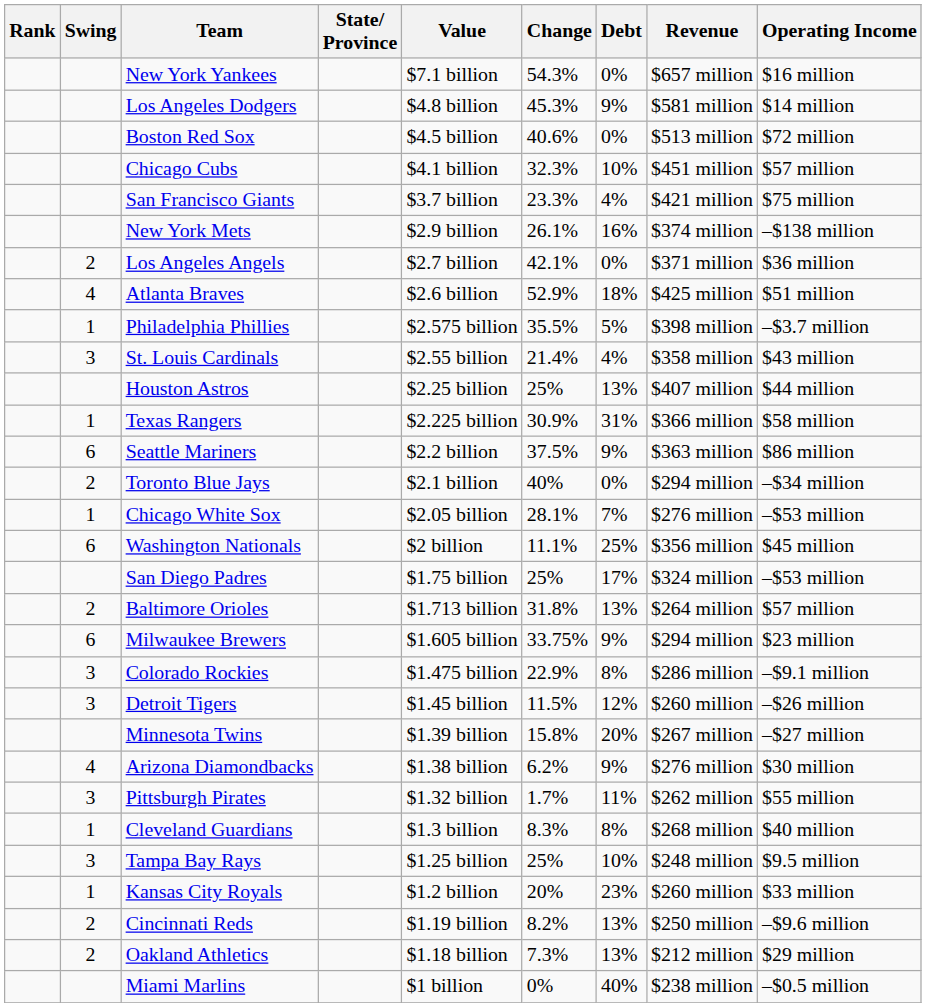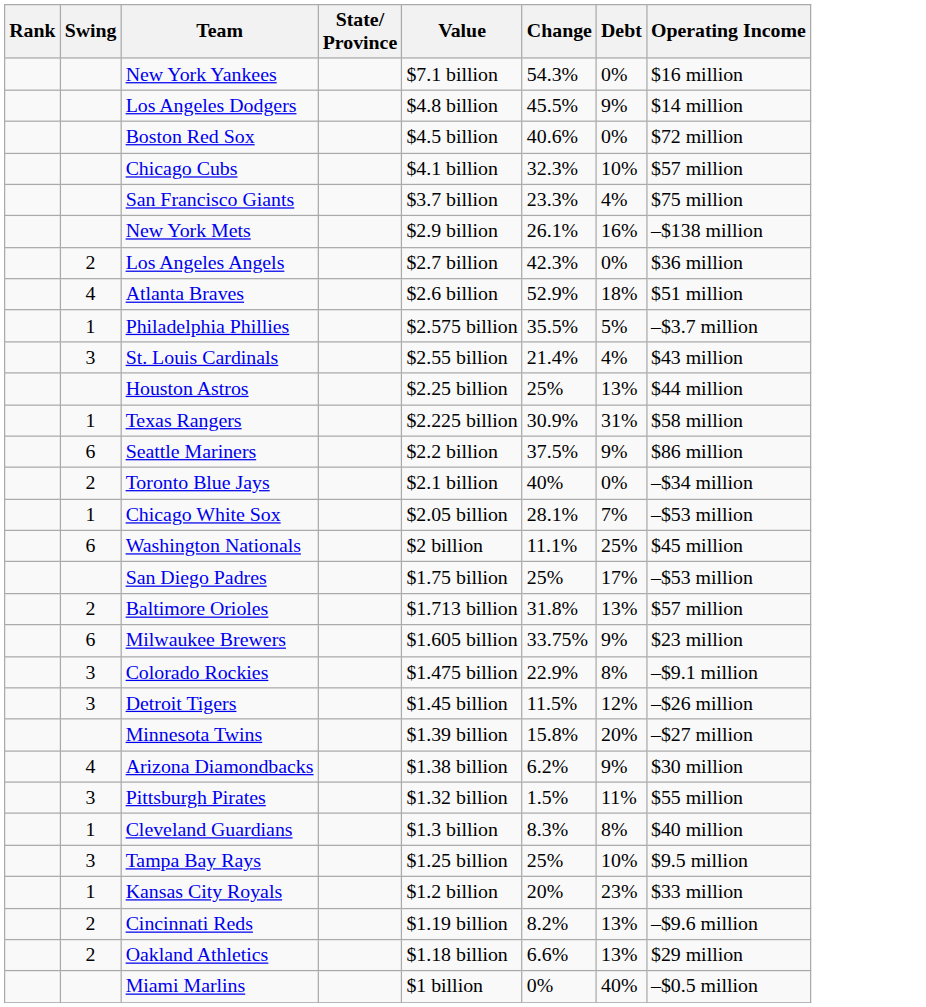- column: Revenue | $657 million | $581 million | $513 million | $451 million | $421 million | $374 million | $371 million | $425 million | $398 million | $358 million | $407 million | $366 million | $363 million | $294 million | $276 million | $356 million | $324 million | $264 million | $294 million | $286 million | $260 million | $267 million | $276 million | $262 million | $268 million | $248 million | $260 million | $250 million | $212 million | $238 million
Los Angeles Dodgers | Change: 45.3% -> 45.5%
Los Angeles Angels | Change: 42.1% -> 42.3%
Pittsburgh Pirates | Change: 1.7% -> 1.5%
Oakland Athletics | Change: 7.3% -> 6.6%
